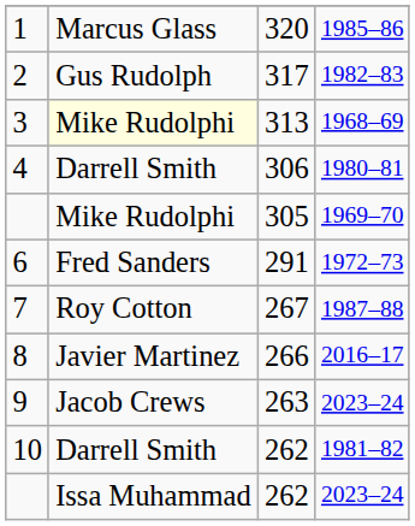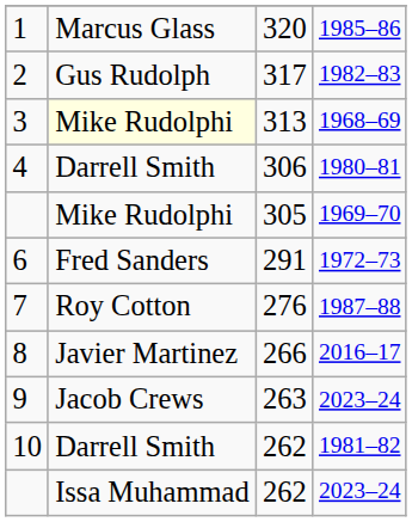7 | column 3: 267 -> 276
